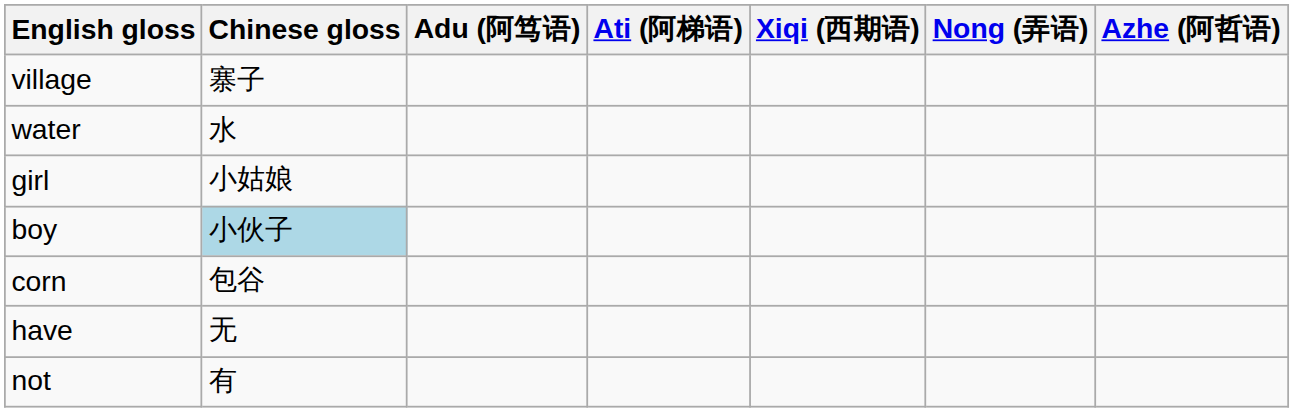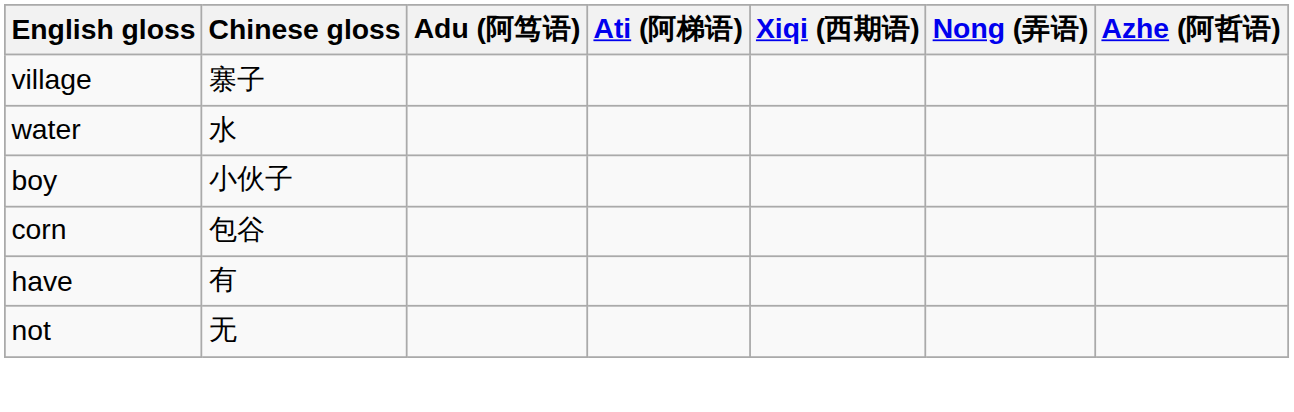- row: girl | 小姑娘
boy | Chinese gloss: lightblue background -> no background
have | Chinese gloss: 无 -> 有
not | Chinese gloss: 有 -> 无
